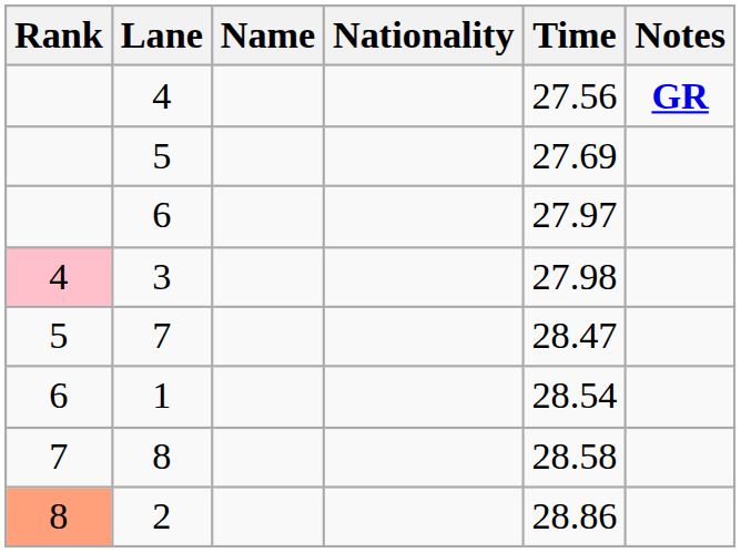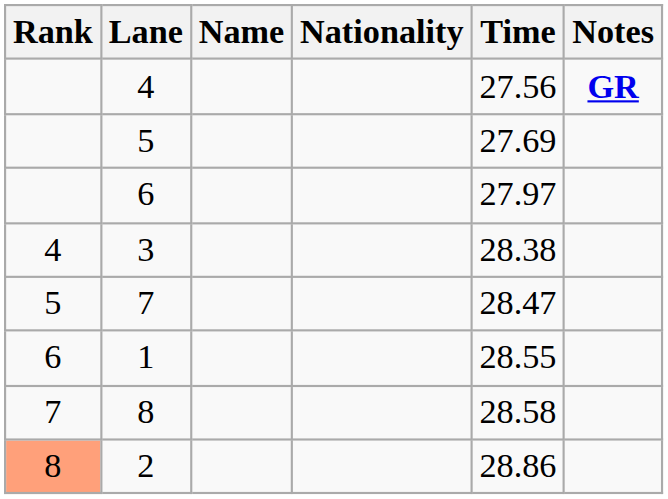3 | Rank: pink background -> no background
3 | Time: 27.98 -> 28.38
1 | Time: 28.54 -> 28.55
